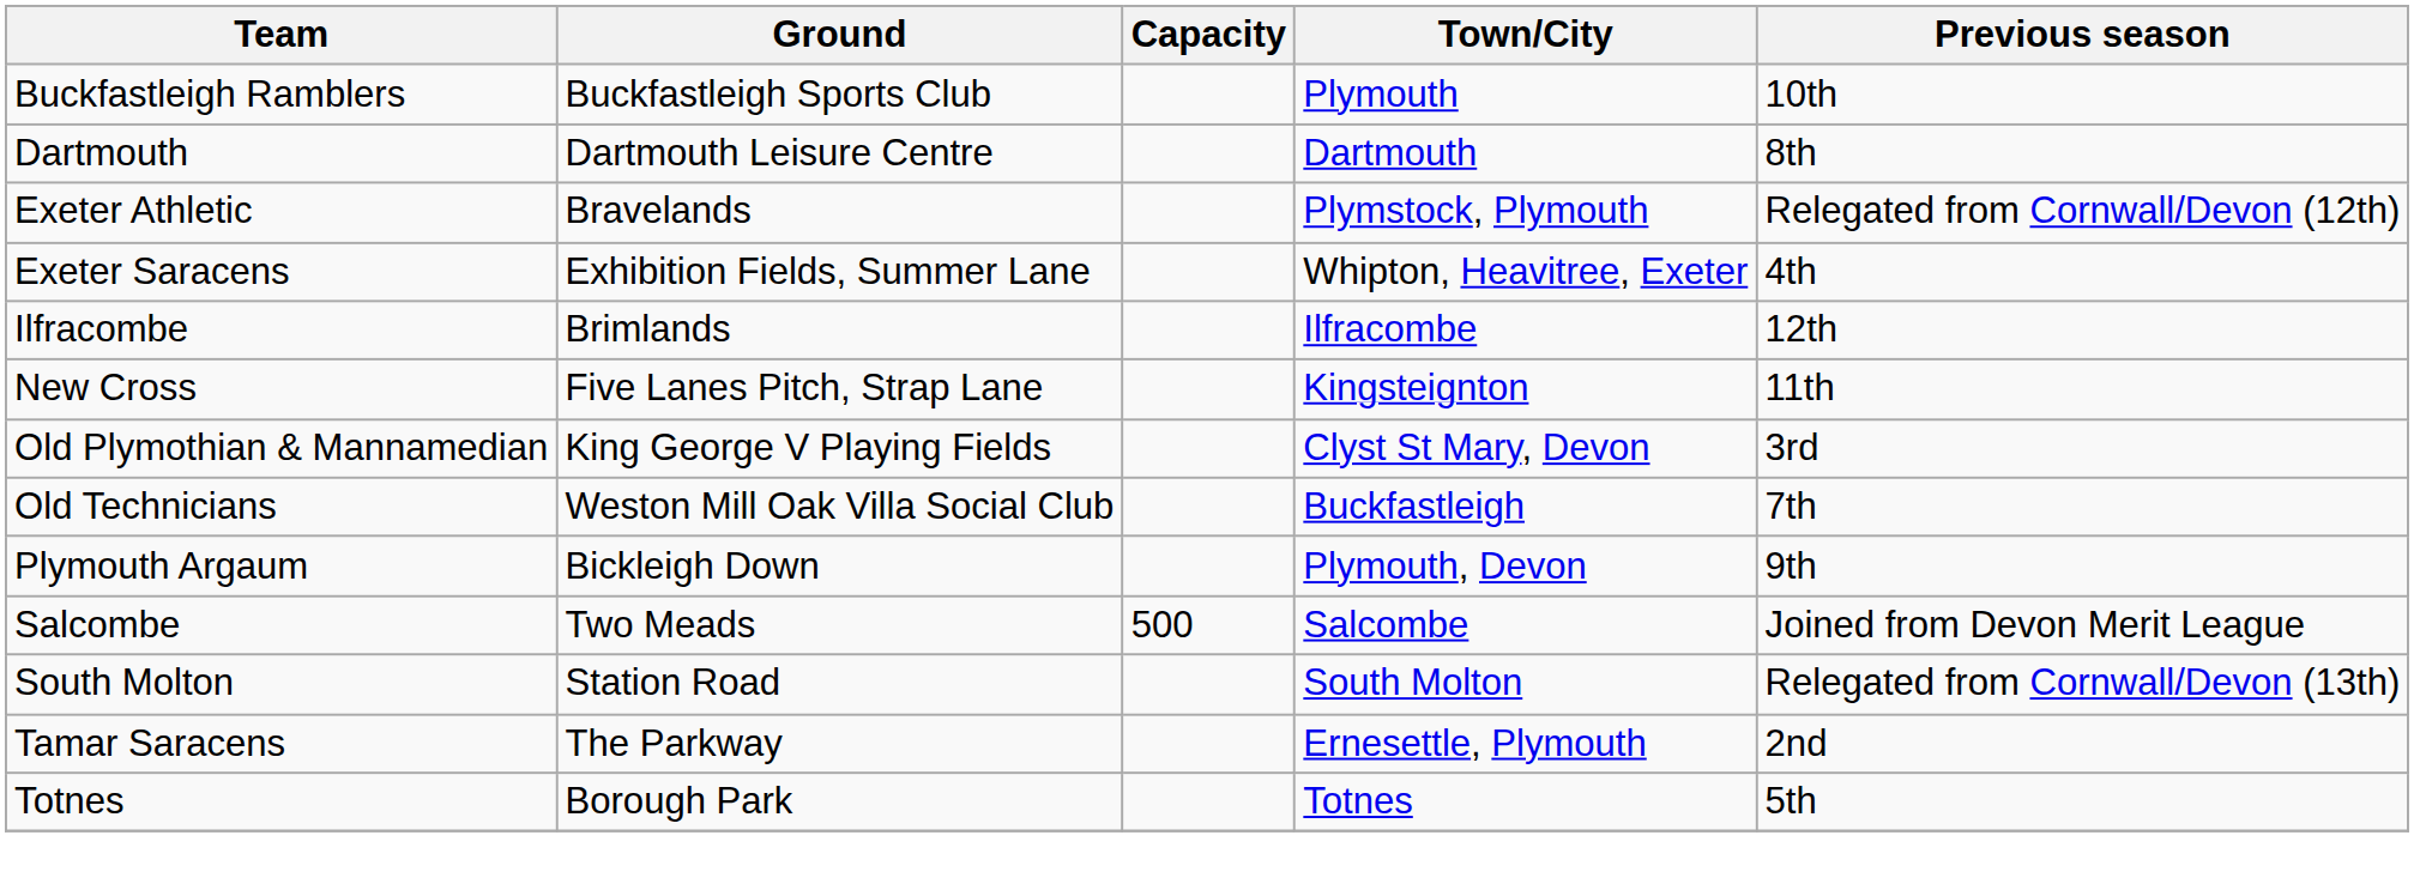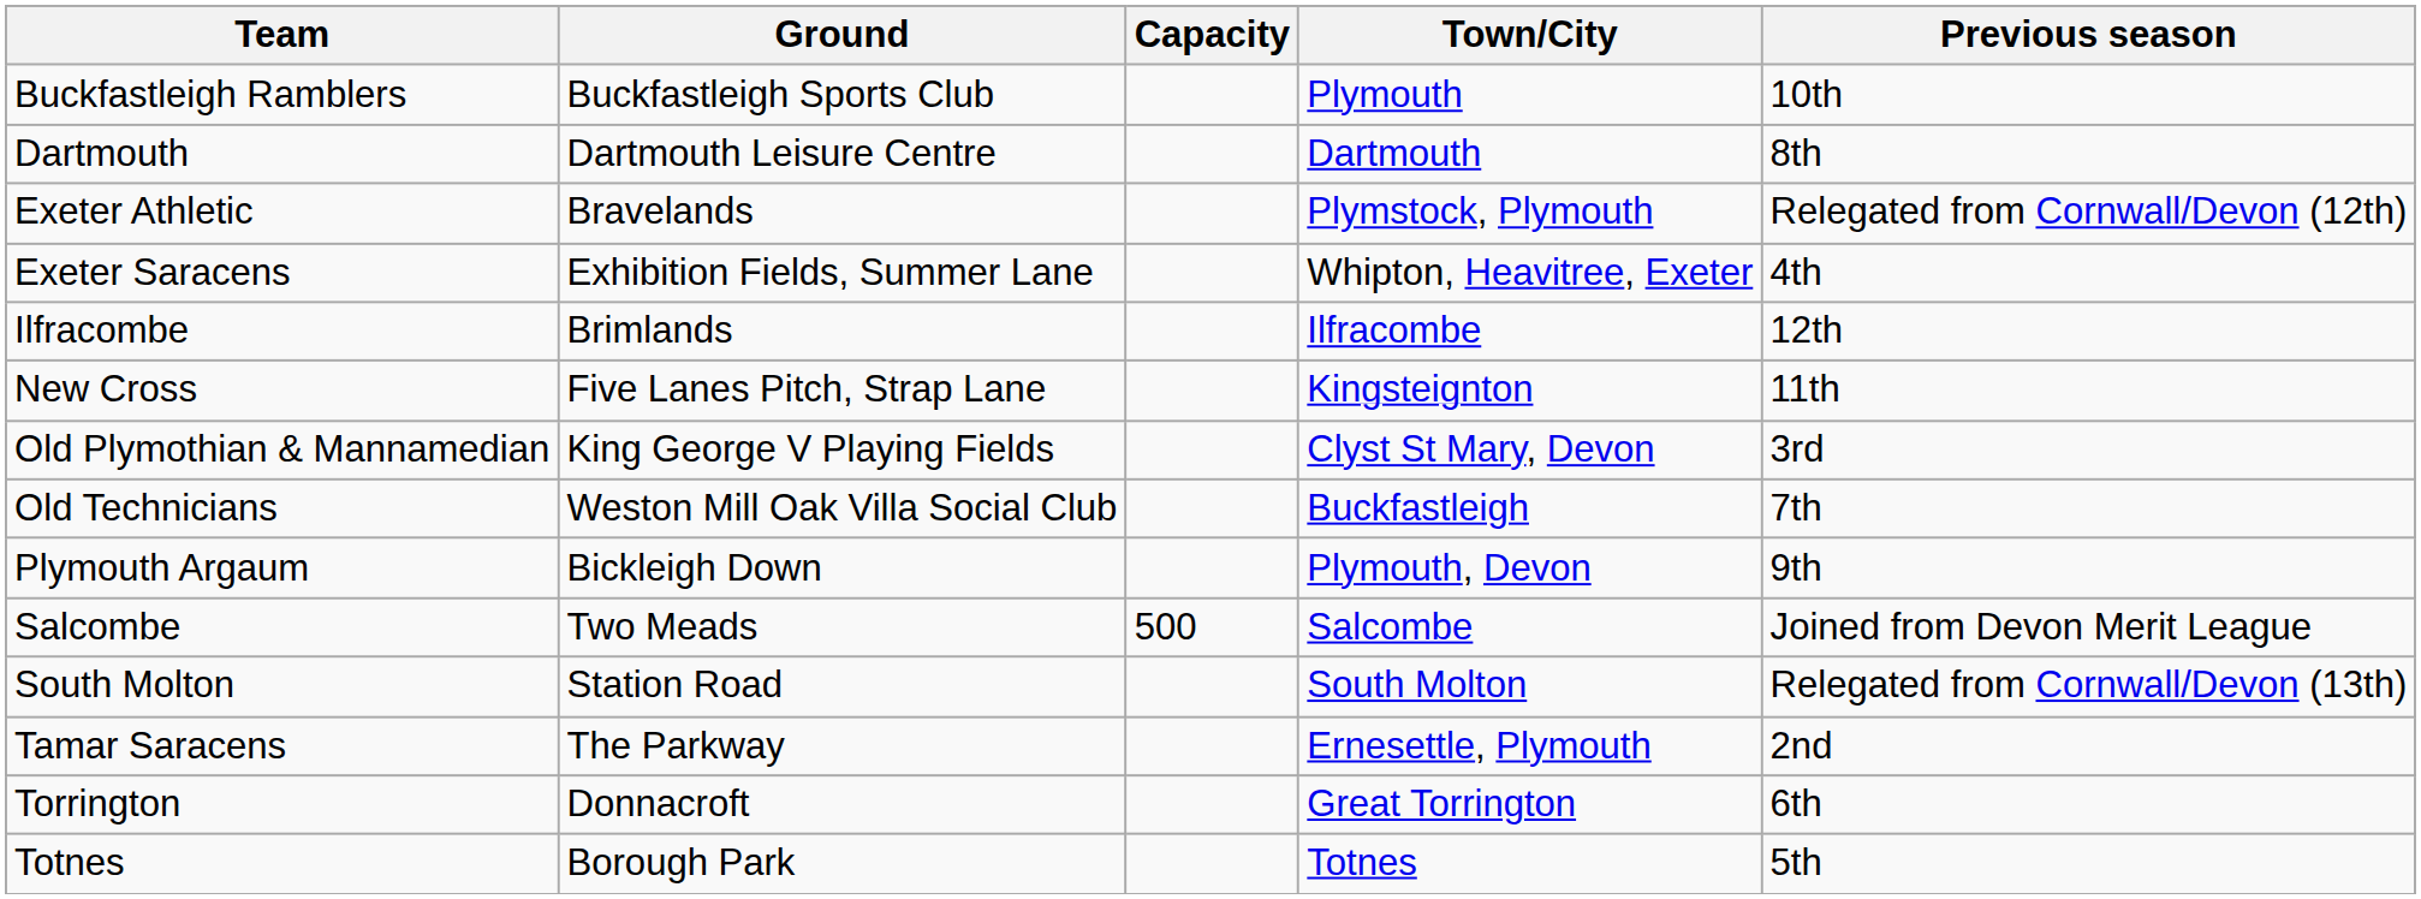+ row: Torrington | Donnacroft | Great Torrington | 6th
